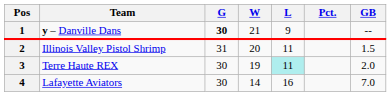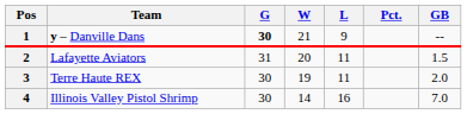2 | Team: Illinois Valley Pistol Shrimp -> Lafayette Aviators
3 | L: paleturquoise background -> no background
4 | Team: Lafayette Aviators -> Illinois Valley Pistol Shrimp
